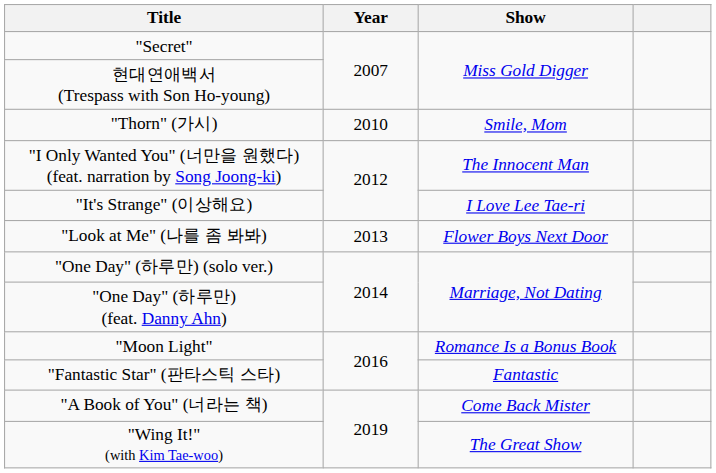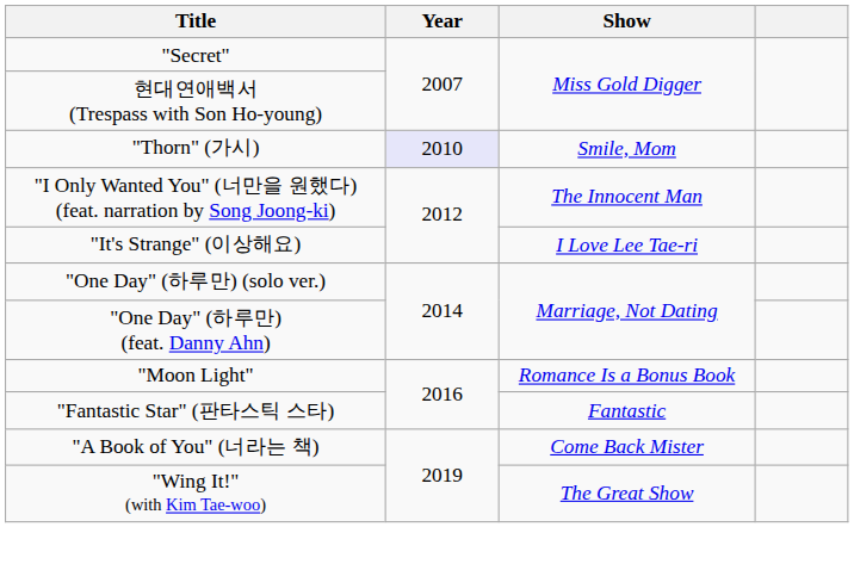"Thorn" (가시) | Year: no background -> lavender background
- row: "Look at Me" (나를 좀 봐봐) | 2013 | Flower Boys Next Door
